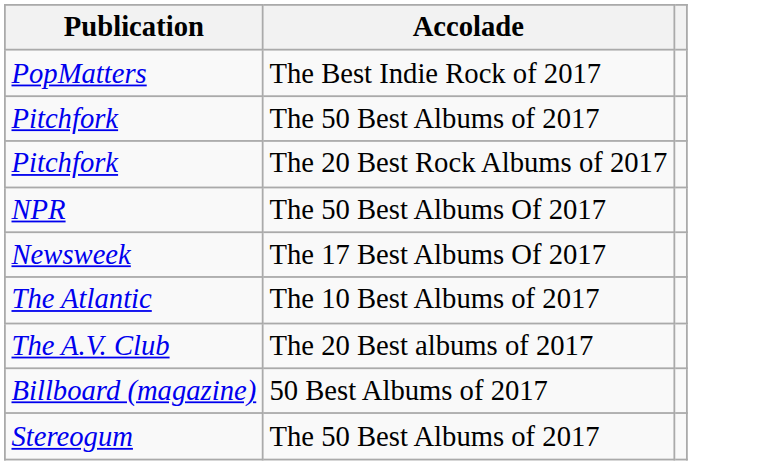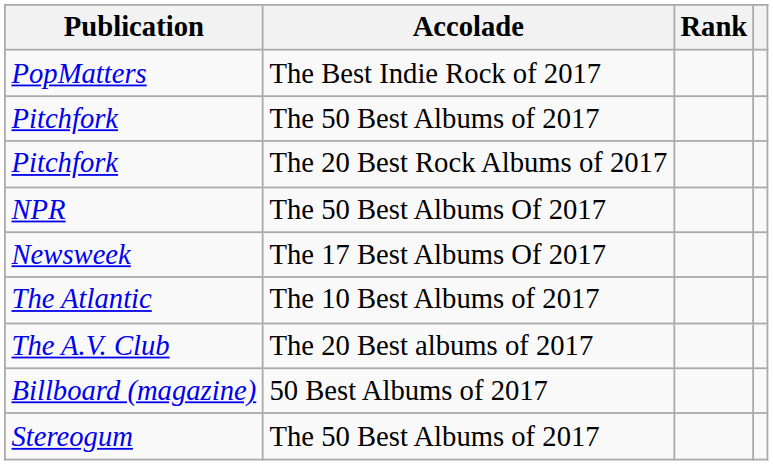+ column: Rank
